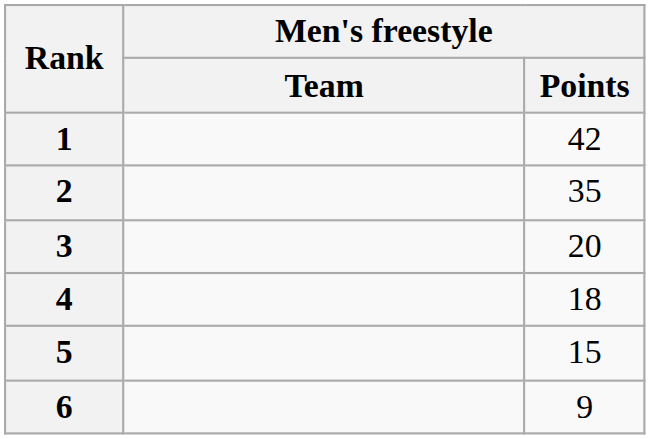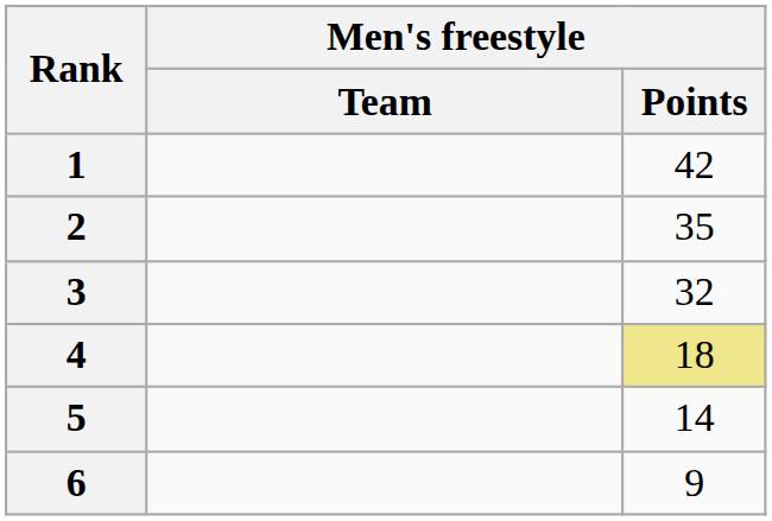3 | Men's freestyle / Points: 20 -> 32
4 | Men's freestyle / Points: no background -> khaki background
5 | Men's freestyle / Points: 15 -> 14
